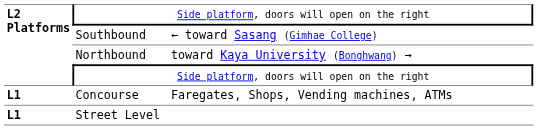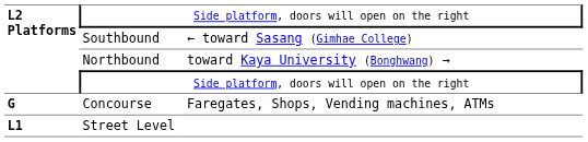Concourse | column 1: L1 -> G
